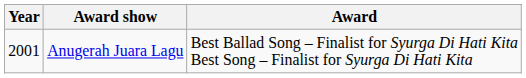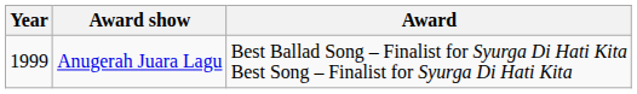Anugerah Juara Lagu | Year: 2001 -> 1999
